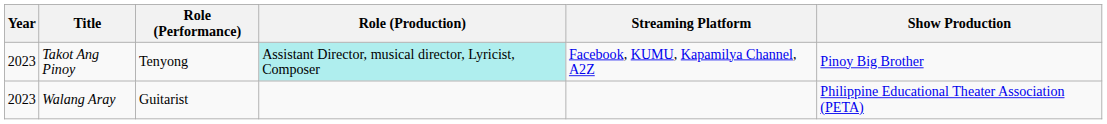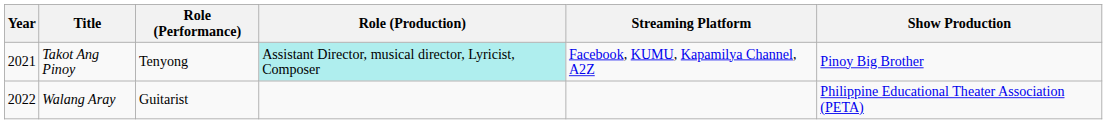Takot Ang Pinoy | Year: 2023 -> 2021
Walang Aray | Year: 2023 -> 2022
